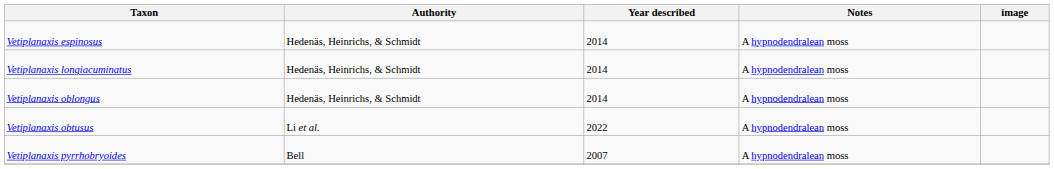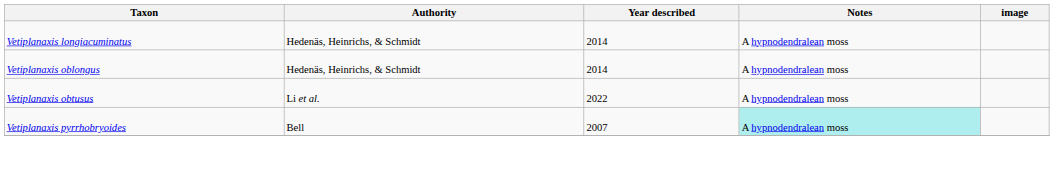- row: Vetiplanaxis espinosus | Hedenäs, Heinrichs, & Schmidt | 2014 | A hypnodendralean moss
Vetiplanaxis pyrrhobryoides | Notes: no background -> paleturquoise background
